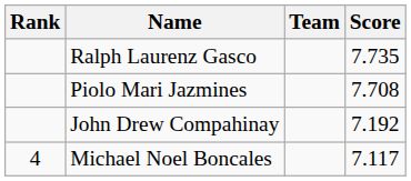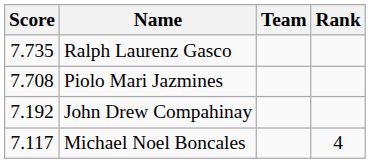columns swapped: Rank <-> Score
